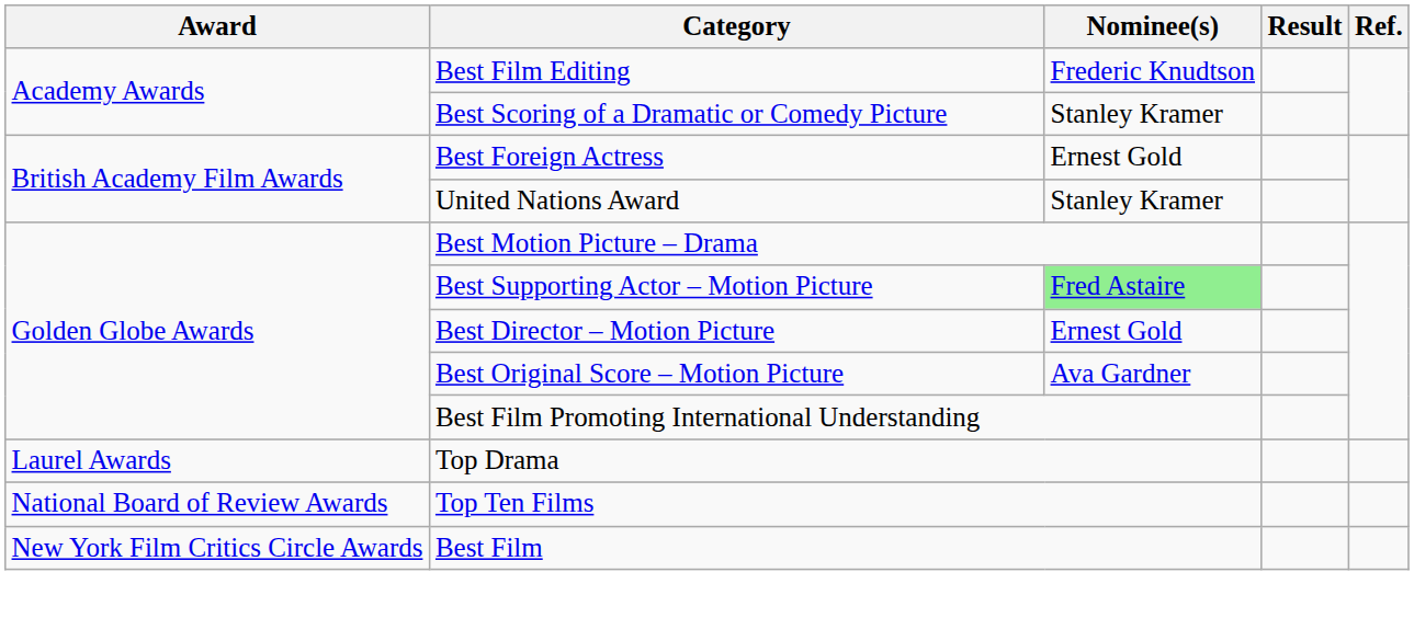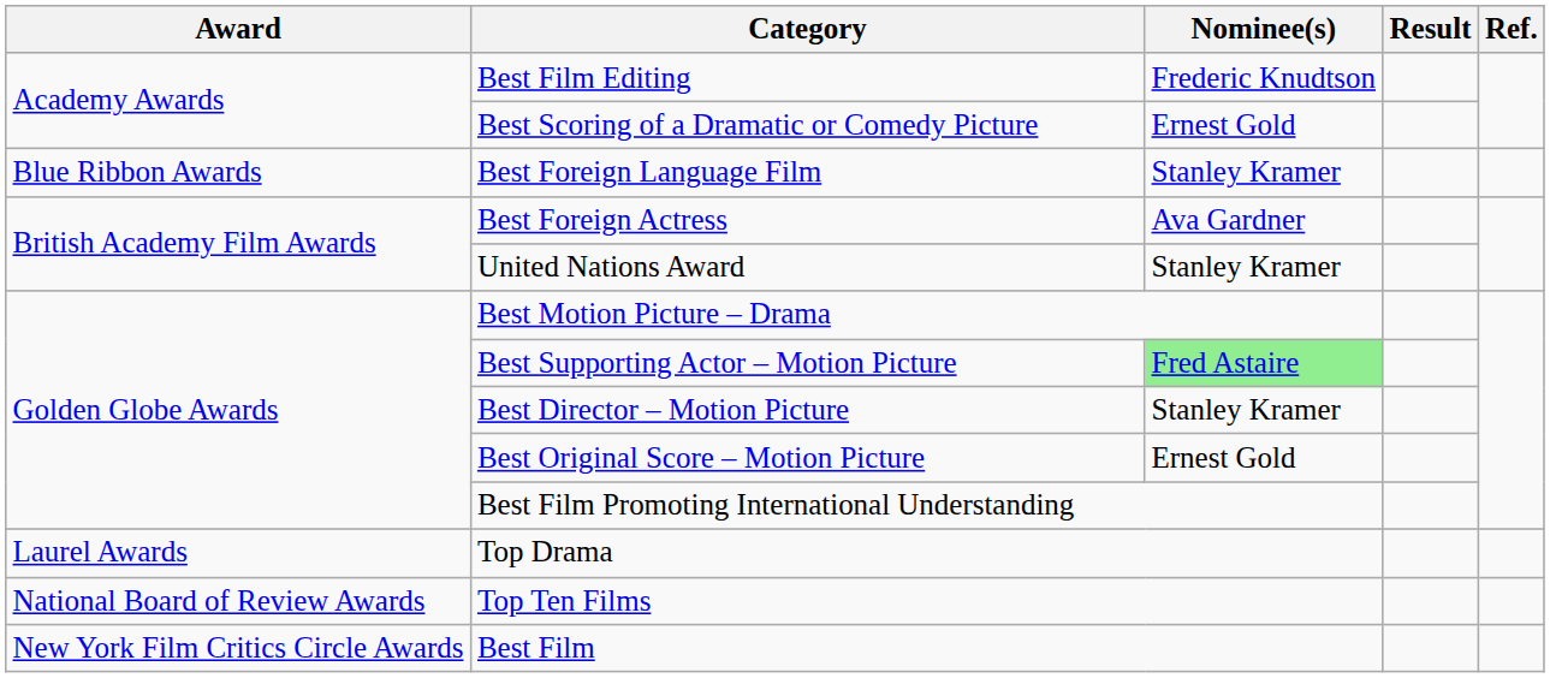Best Scoring of a Dramatic or Comedy Picture | Nominee(s): Stanley Kramer -> Ernest Gold
+ row: Blue Ribbon Awards | Best Foreign Language Film | Stanley Kramer
Best Foreign Actress | Nominee(s): Ernest Gold -> Ava Gardner
Best Director – Motion Picture | Nominee(s): Ernest Gold -> Stanley Kramer
Best Original Score – Motion Picture | Nominee(s): Ava Gardner -> Ernest Gold
